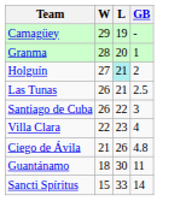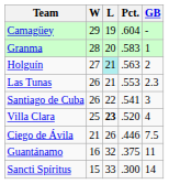+ column: Pct. | .604 | .583 | .563 | .553 | .541 | .520 | .446 | .375 | .300
Las Tunas | GB: 2.5 -> 2.3
Villa Clara | W: 22 -> 25
Villa Clara | L: normal -> bold
Ciego de Ávila | GB: 4.8 -> 7.5
Guantánamo | W: 18 -> 16
Guantánamo | L: 30 -> 32
